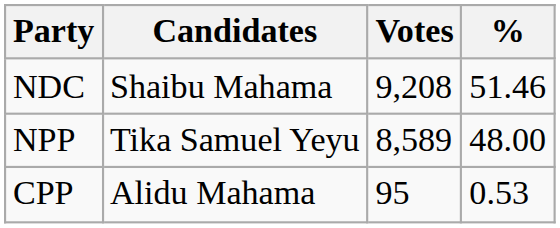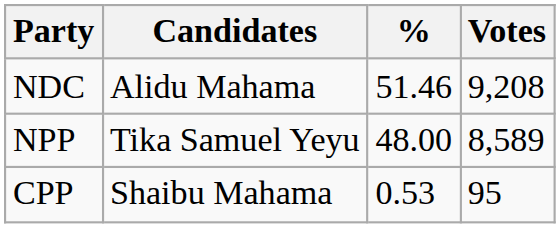columns swapped: Votes <-> %
NDC | Candidates: Shaibu Mahama -> Alidu Mahama
CPP | Candidates: Alidu Mahama -> Shaibu Mahama
